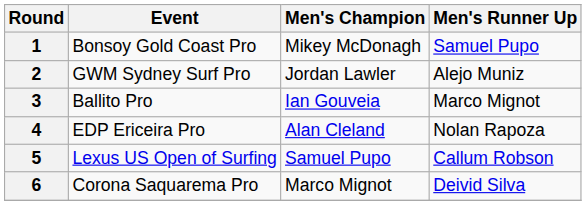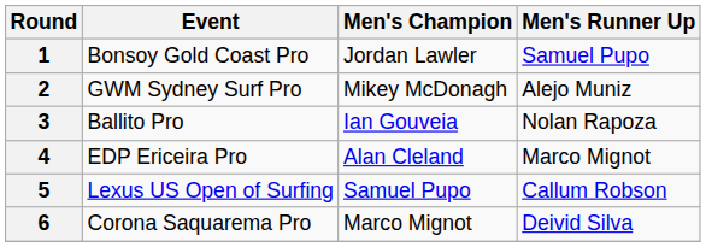1 | Men's Champion: Mikey McDonagh -> Jordan Lawler
2 | Men's Champion: Jordan Lawler -> Mikey McDonagh
3 | Men's Runner Up: Marco Mignot -> Nolan Rapoza
4 | Men's Runner Up: Nolan Rapoza -> Marco Mignot
